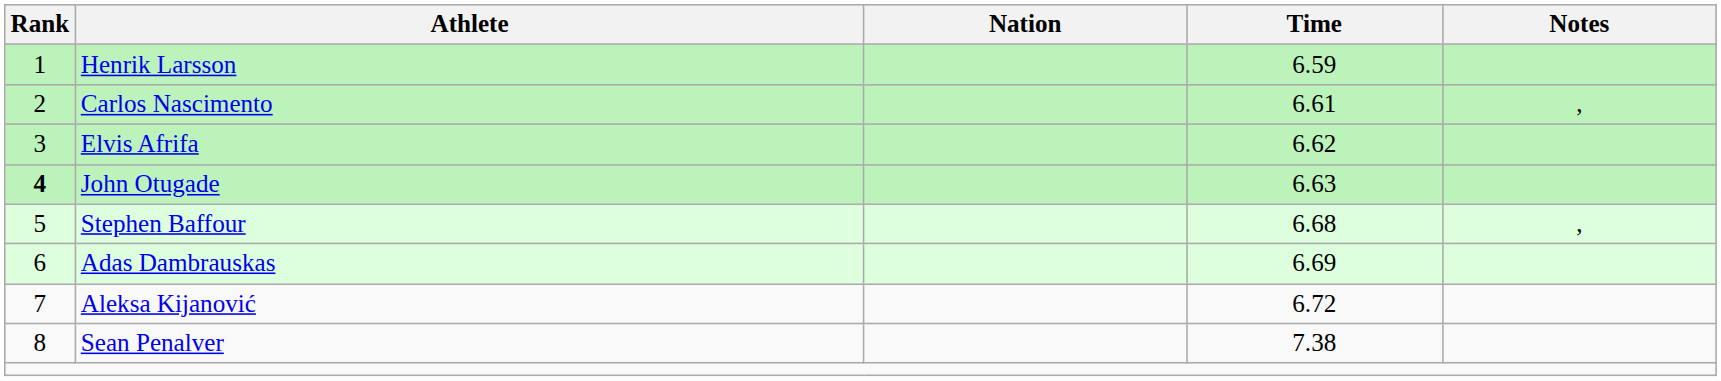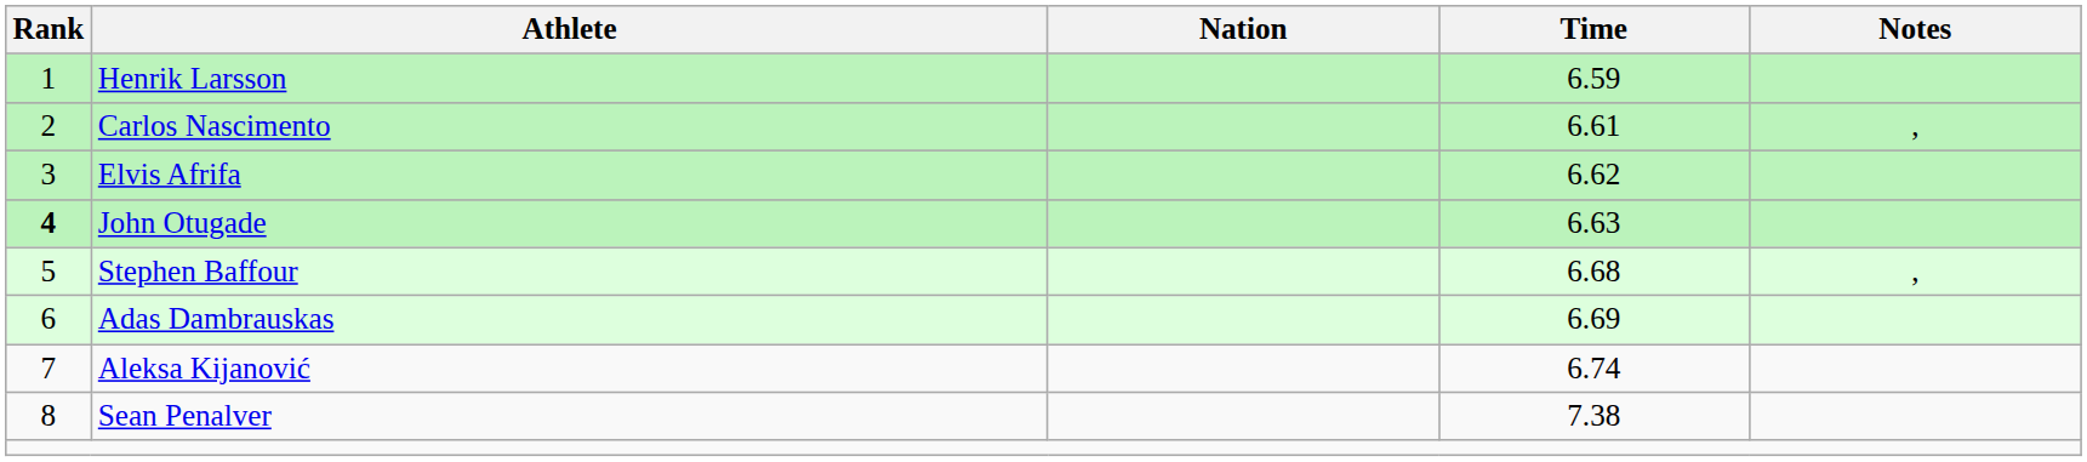Aleksa Kijanović | Time: 6.72 -> 6.74
